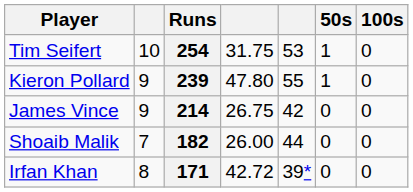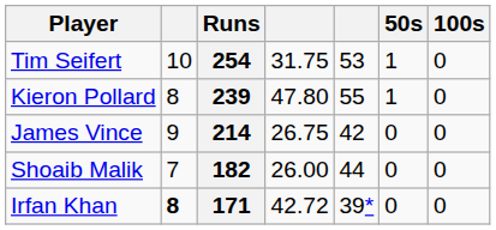239 | column 2: 9 -> 8
171 | column 2: normal -> bold
